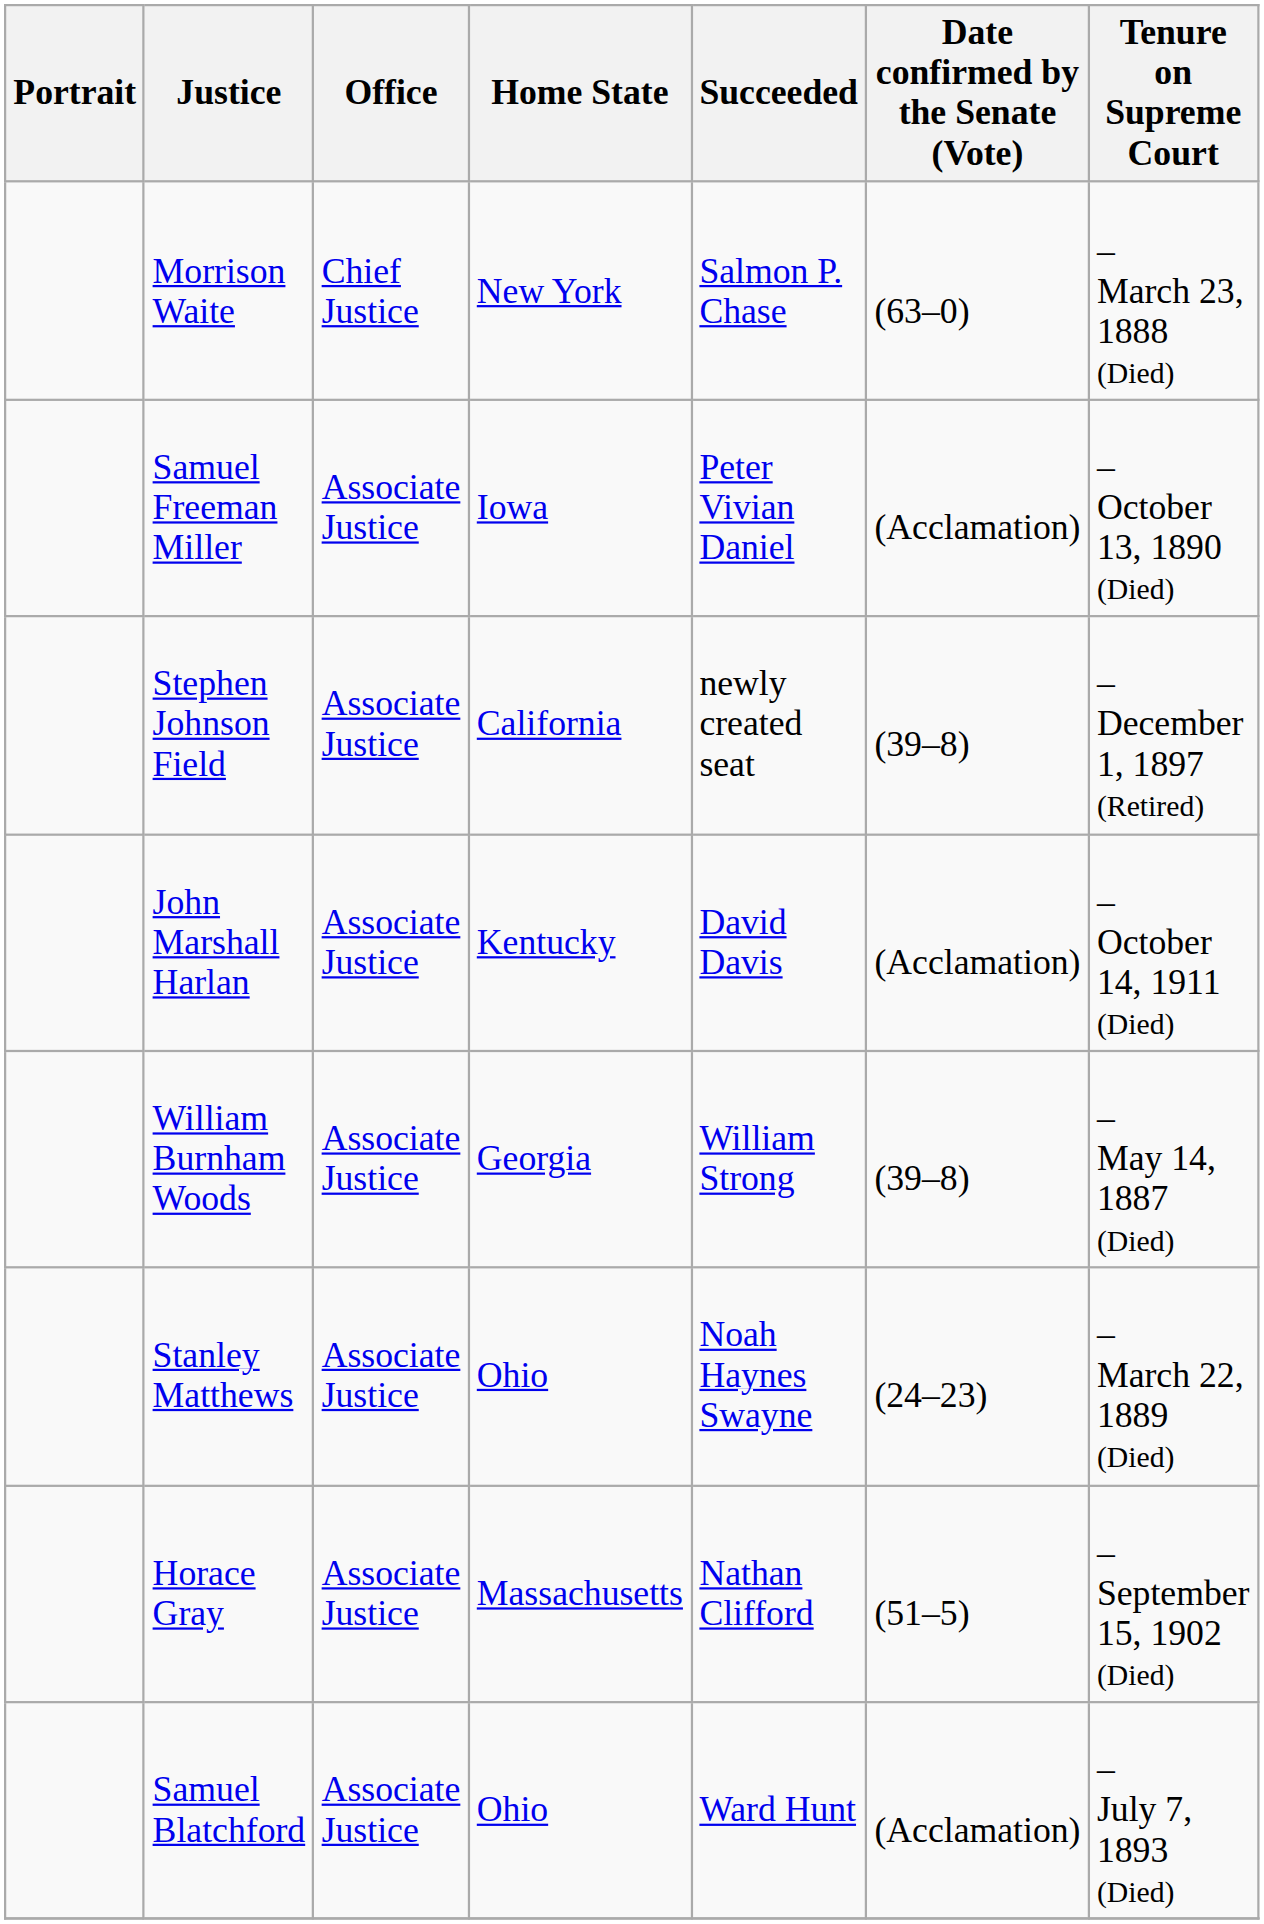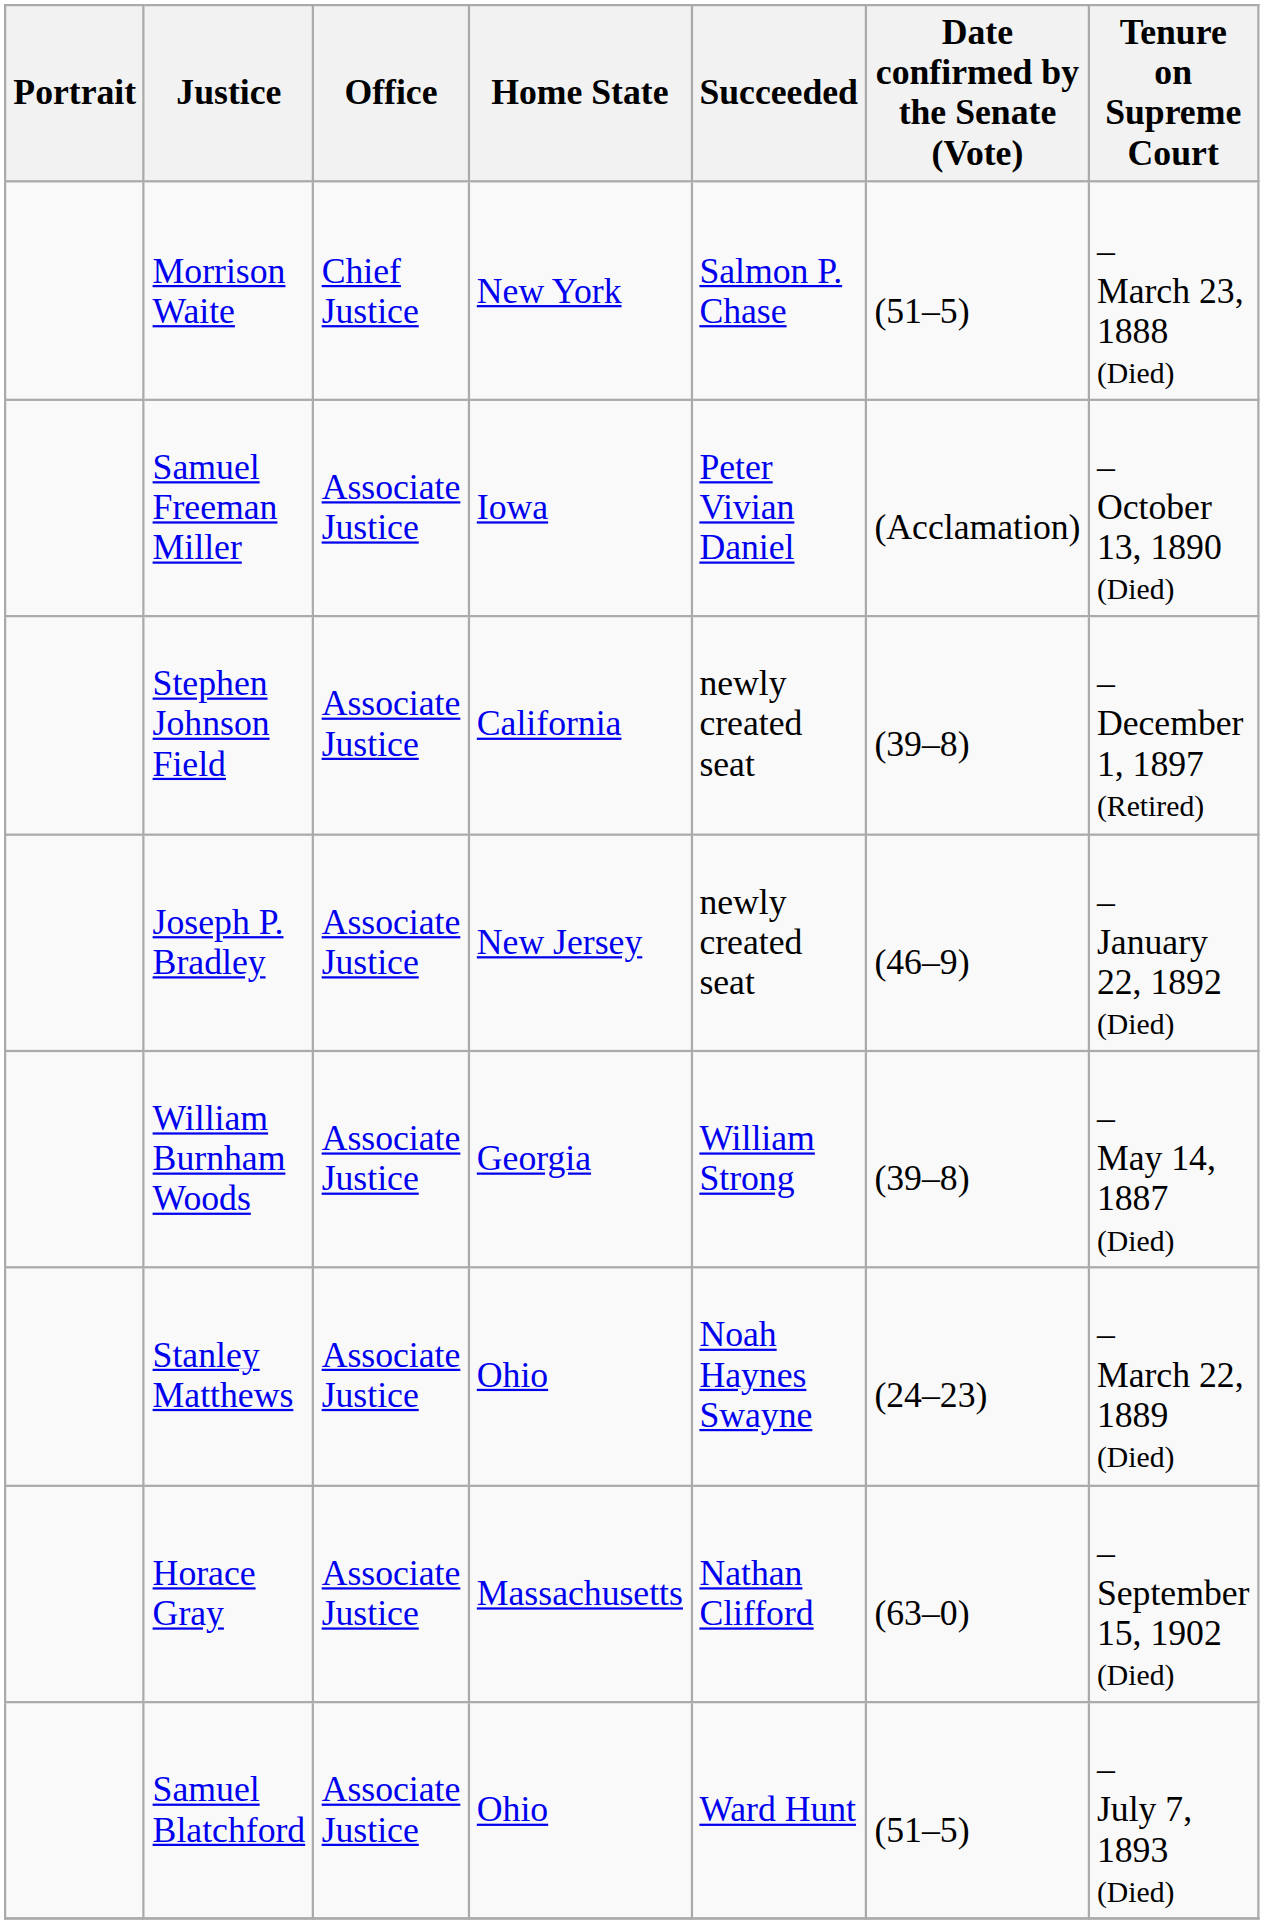Morrison Waite | Date confirmed by the Senate (Vote): (63–0) -> (51–5)
+ row: Joseph P. Bradley | Associate Justice | New Jersey | newly created seat | (46–9) | – January 22, 1892 (Died)
- row: John Marshall Harlan | Associate Justice | Kentucky | David Davis | (Acclamation) | – October 14, 1911 (Died)
Horace Gray | Date confirmed by the Senate (Vote): (51–5) -> (63–0)
Samuel Blatchford | Date confirmed by the Senate (Vote): (Acclamation) -> (51–5)
